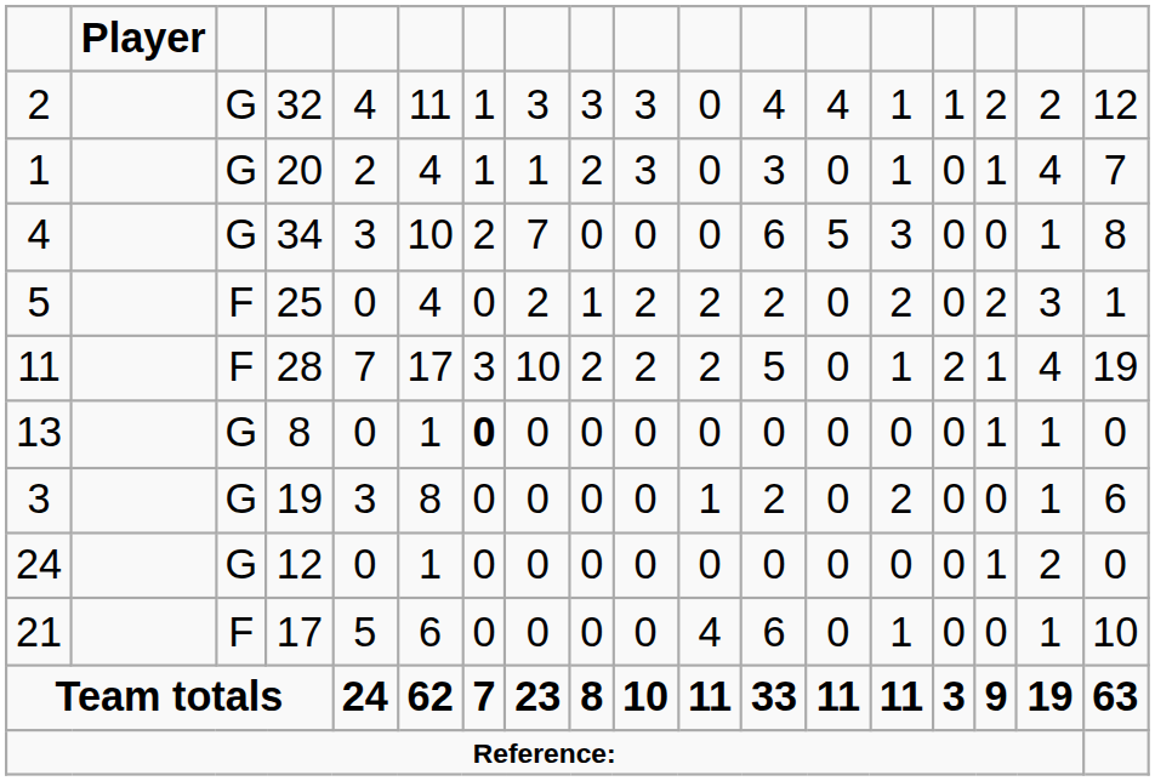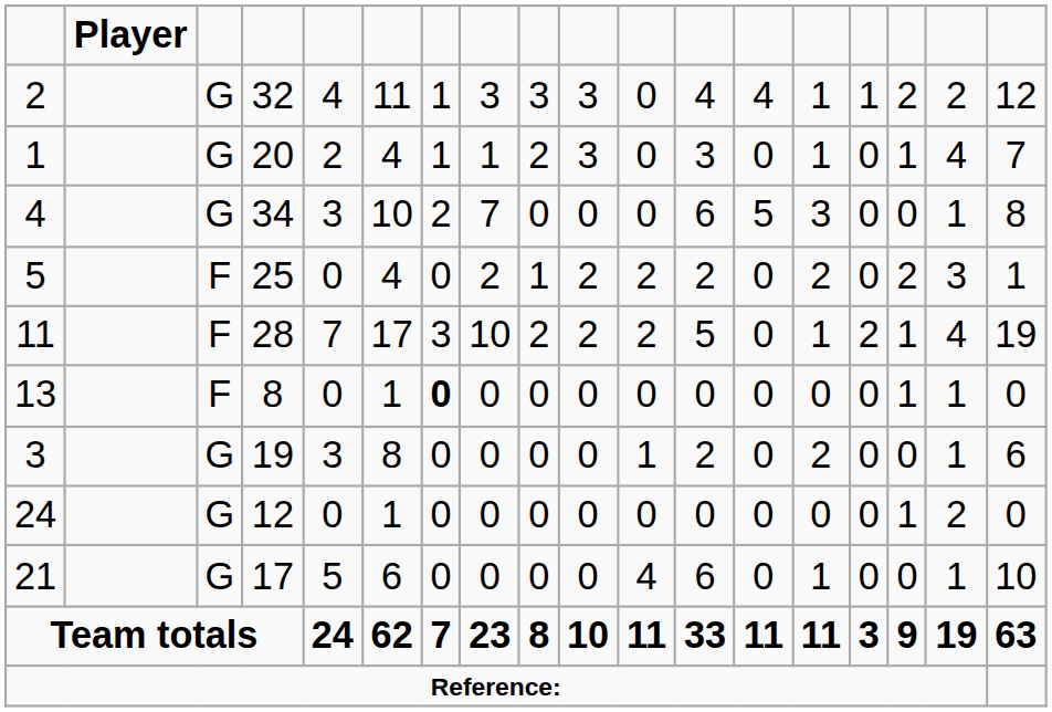13 | column 3: G -> F
21 | column 3: F -> G
